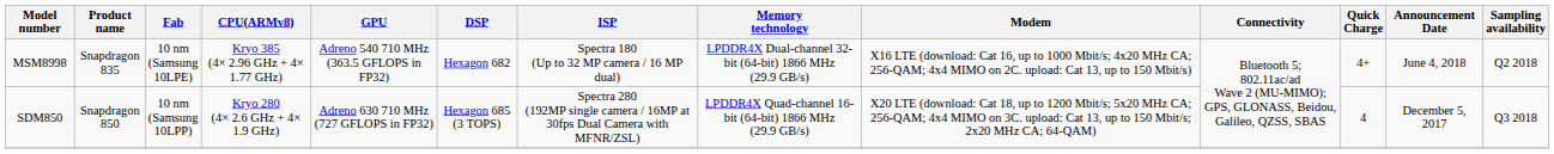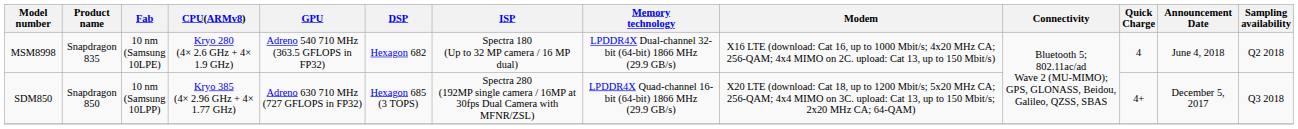MSM8998 | CPU(ARMv8): Kryo 385 (4× 2.96 GHz + 4× 1.77 GHz) -> Kryo 280 (4× 2.6 GHz + 4× 1.9 GHz)
MSM8998 | Quick Charge: 4+ -> 4
SDM850 | CPU(ARMv8): Kryo 280 (4× 2.6 GHz + 4× 1.9 GHz) -> Kryo 385 (4× 2.96 GHz + 4× 1.77 GHz)
SDM850 | Quick Charge: 4 -> 4+
